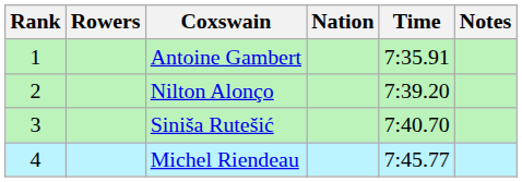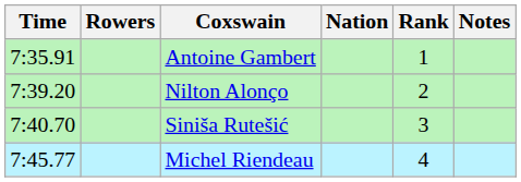columns swapped: Rank <-> Time
